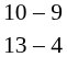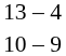rows swapped: 13 – 4 <-> 10 – 9
